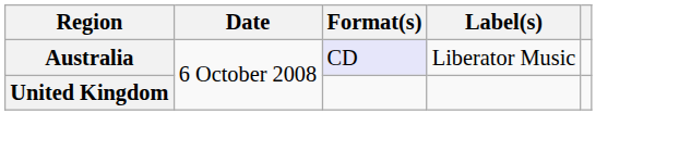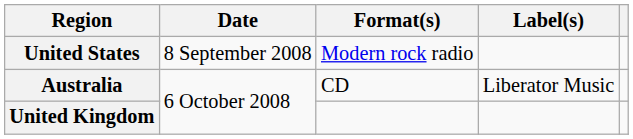+ row: United States | 8 September 2008 | Modern rock radio
Australia | Format(s): lavender background -> no background
